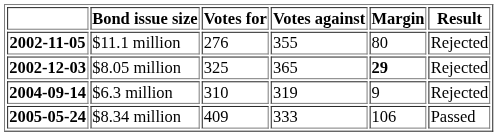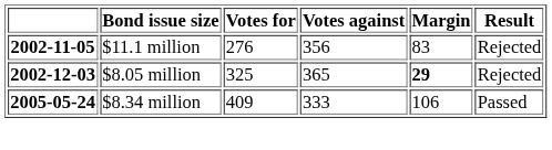2002-11-05 | Votes against: 355 -> 356
2002-11-05 | Margin: 80 -> 83
- row: 2004-09-14 | $6.3 million | 310 | 319 | 9 | Rejected
